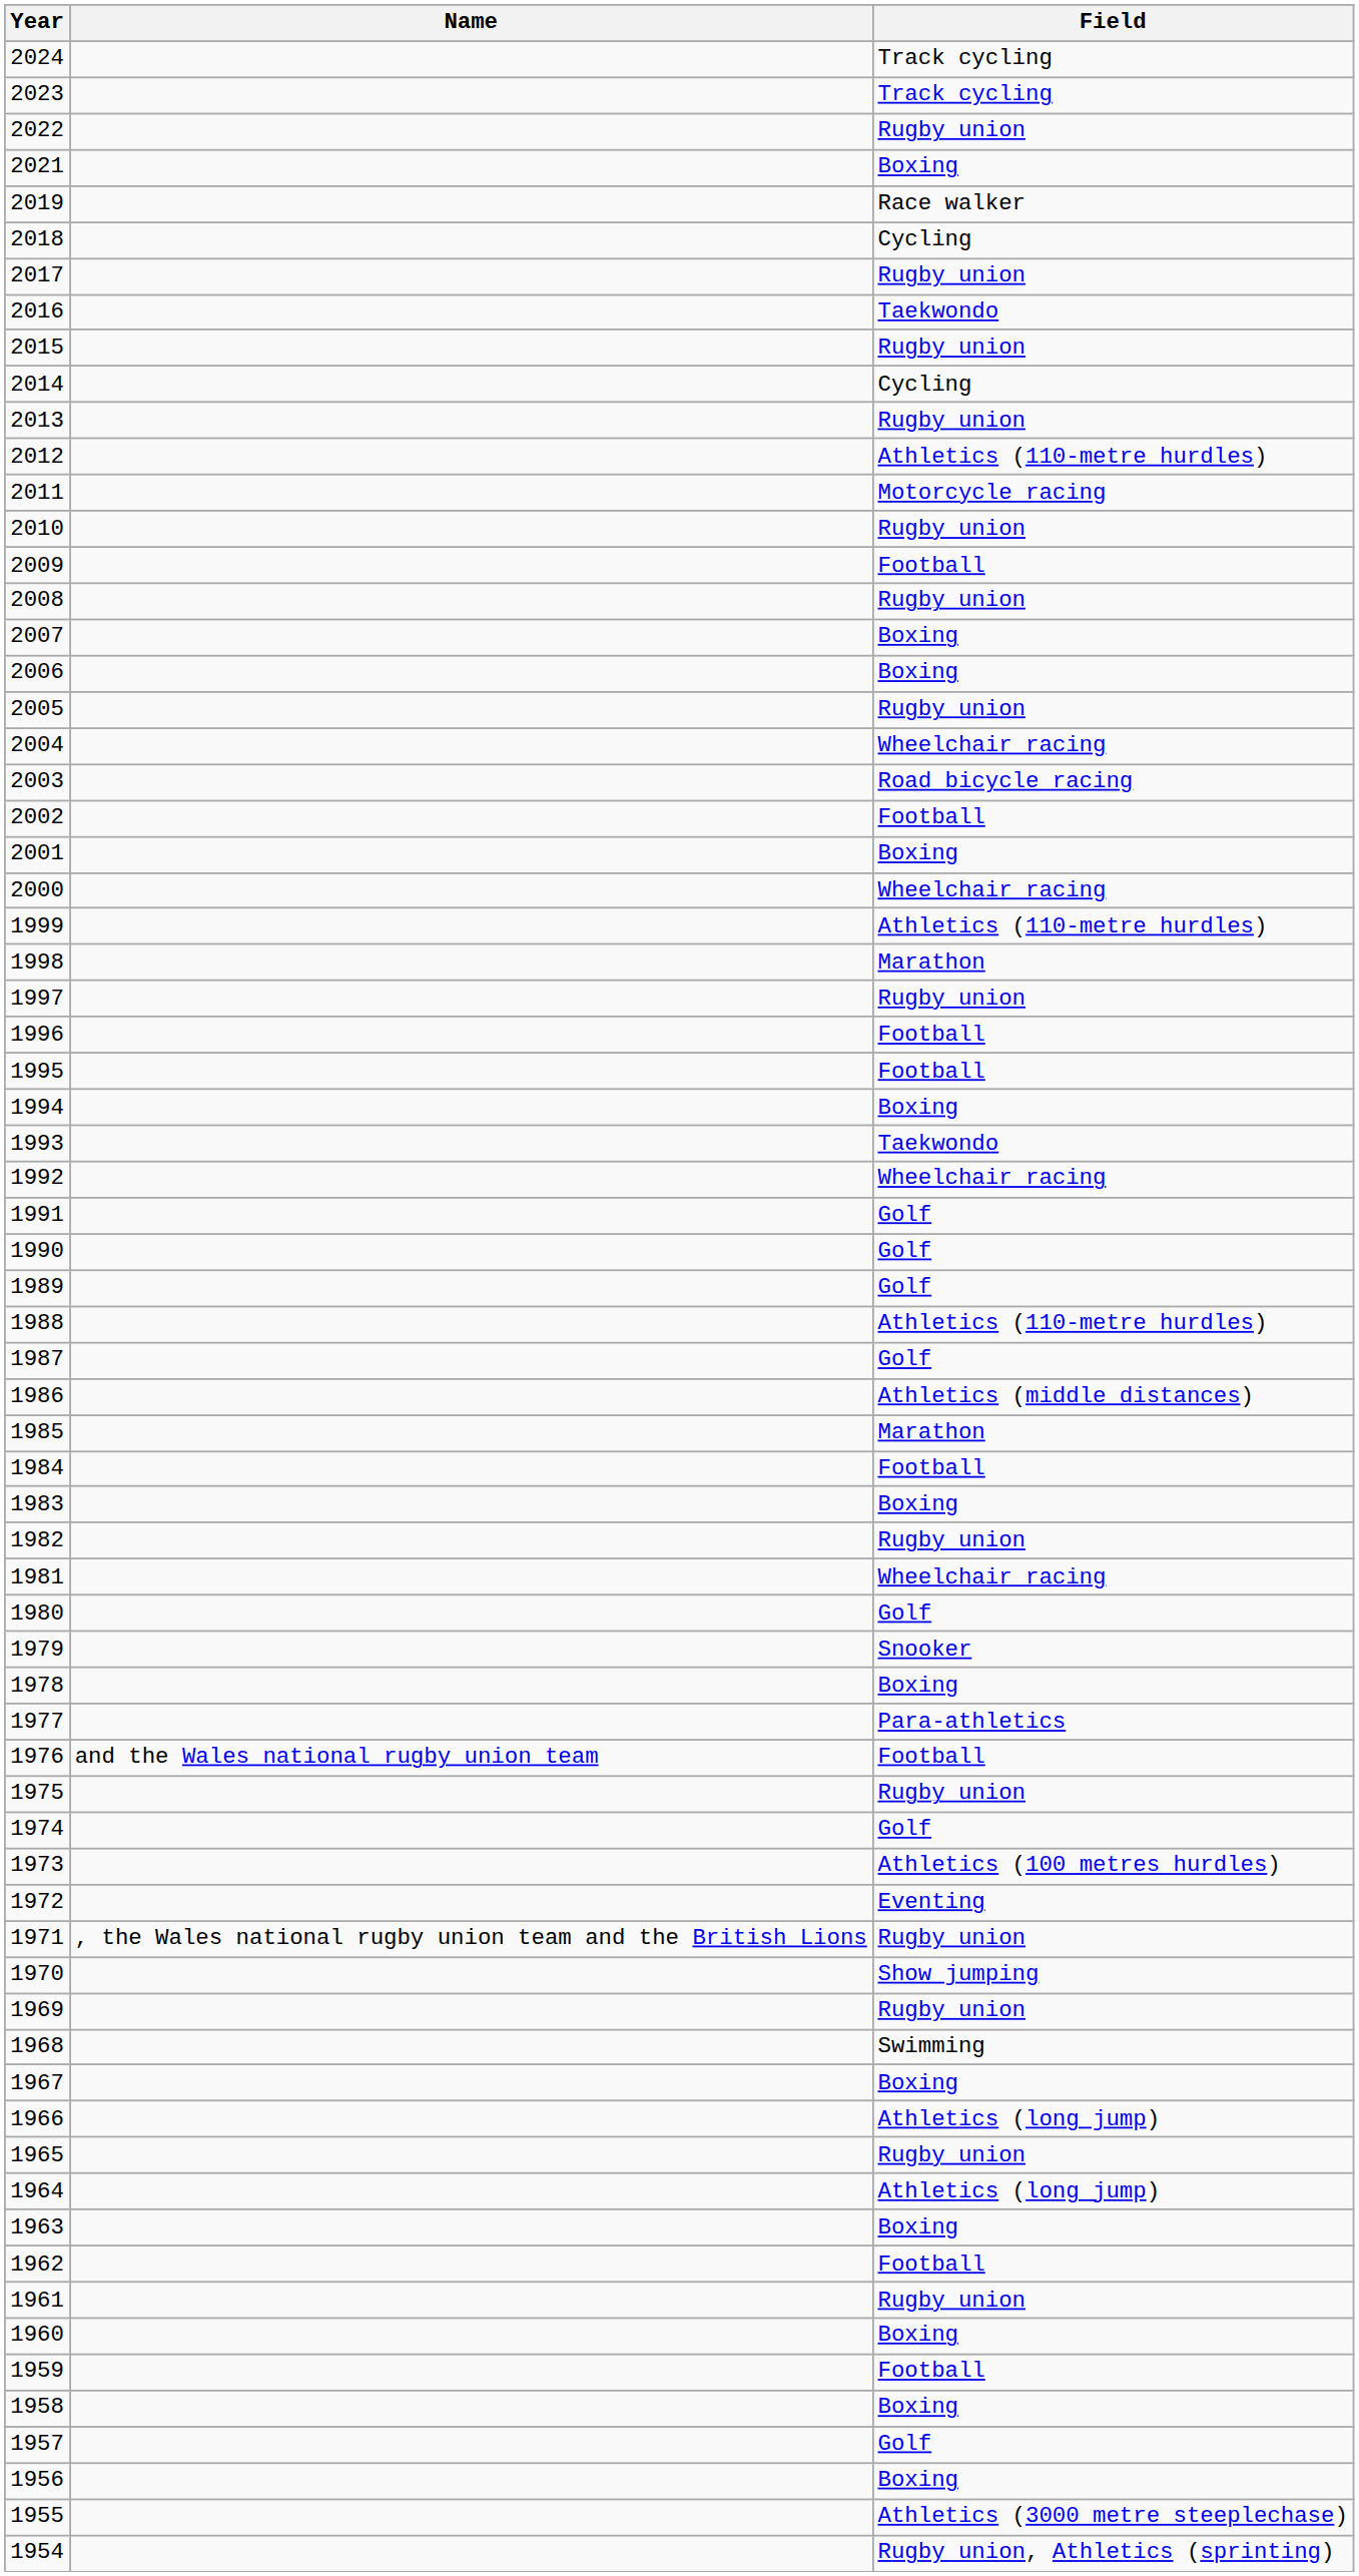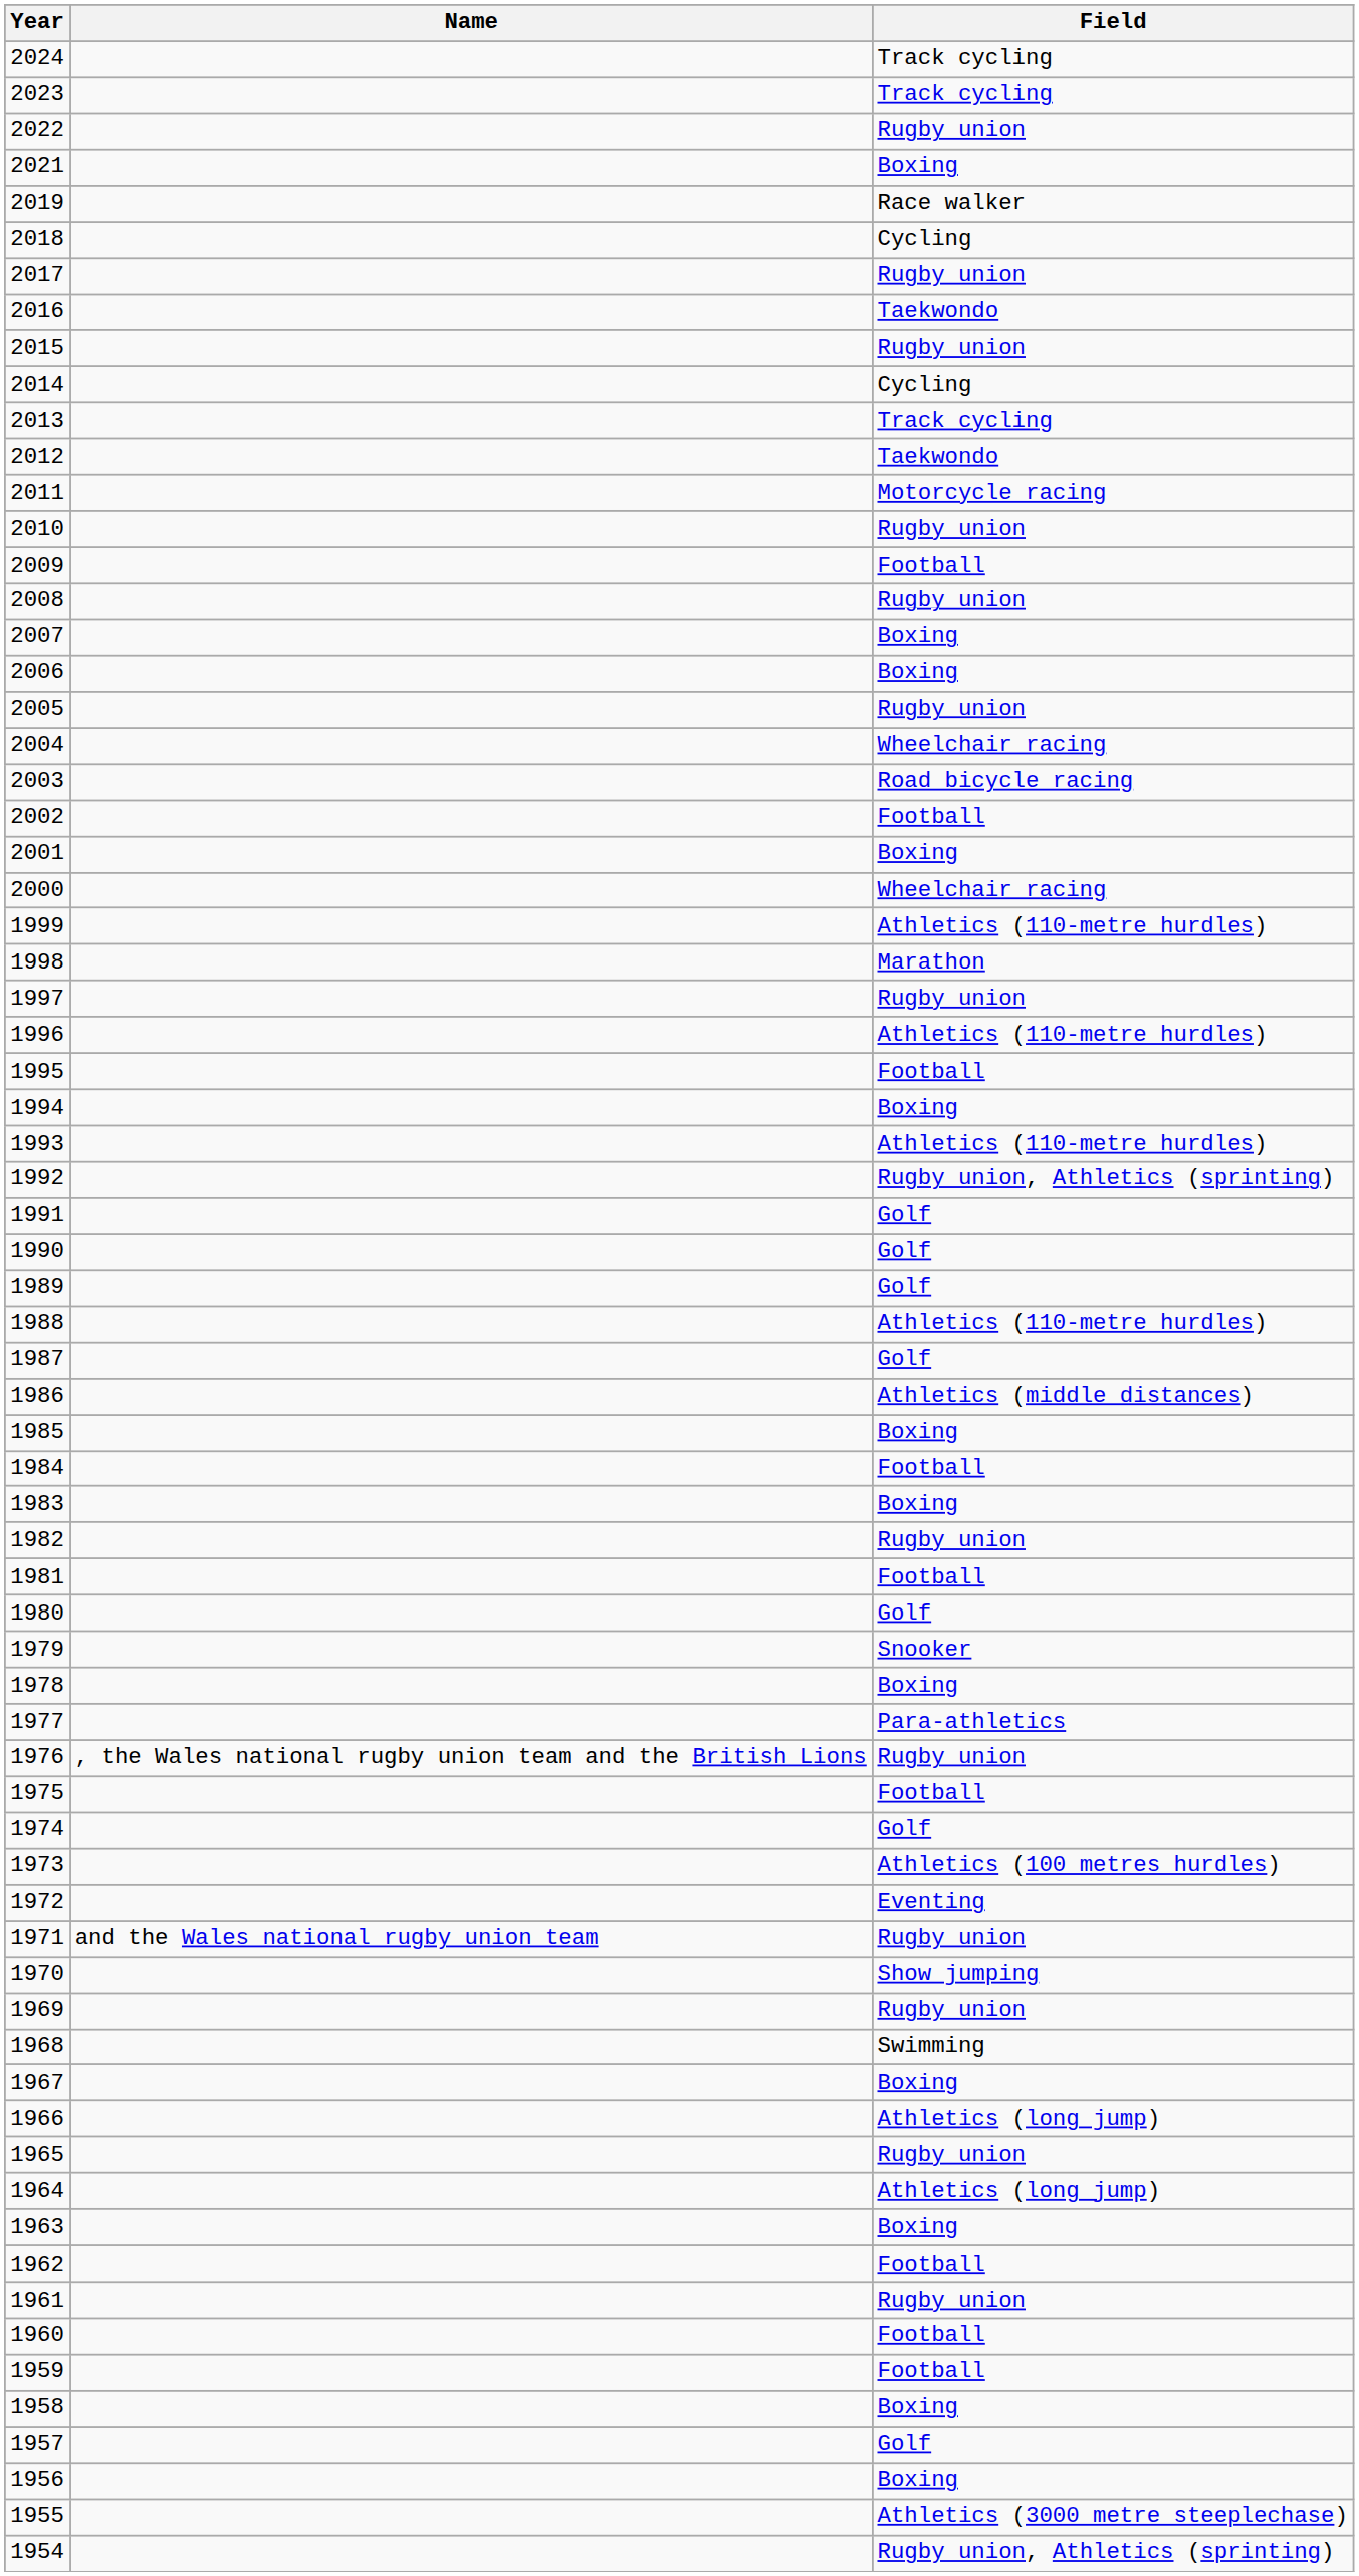2013 | Field: Rugby union -> Track cycling
2012 | Field: Athletics (110-metre hurdles) -> Taekwondo
1996 | Field: Football -> Athletics (110-metre hurdles)
1993 | Field: Taekwondo -> Athletics (110-metre hurdles)
1992 | Field: Wheelchair racing -> Rugby union, Athletics (sprinting)
1985 | Field: Marathon -> Boxing
1981 | Field: Wheelchair racing -> Football
1976 | Name: and the Wales national rugby union team -> , the Wales national rugby union team and the British Lions
1976 | Field: Football -> Rugby union
1975 | Field: Rugby union -> Football
1971 | Name: , the Wales national rugby union team and the British Lions -> and the Wales national rugby union team
1960 | Field: Boxing -> Football
